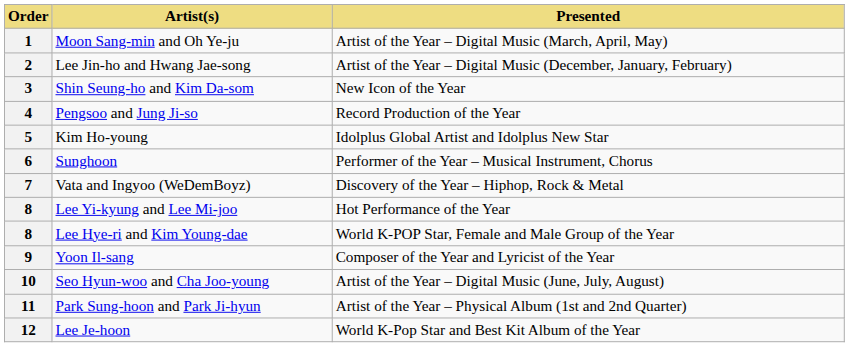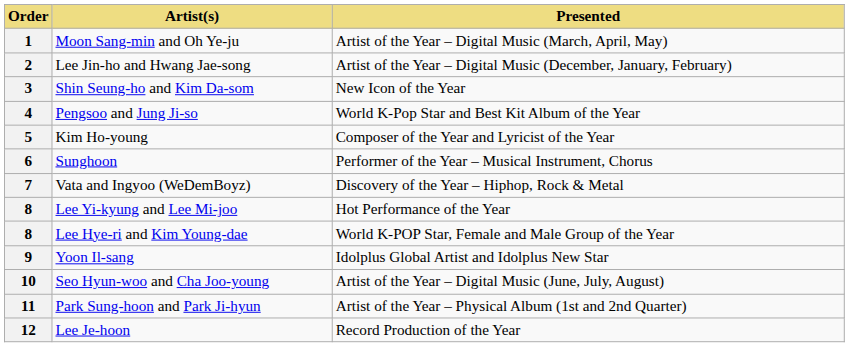4 | Presented: Record Production of the Year -> World K-Pop Star and Best Kit Album of the Year
5 | Presented: Idolplus Global Artist and Idolplus New Star -> Composer of the Year and Lyricist of the Year
9 | Presented: Composer of the Year and Lyricist of the Year -> Idolplus Global Artist and Idolplus New Star
12 | Presented: World K-Pop Star and Best Kit Album of the Year -> Record Production of the Year
